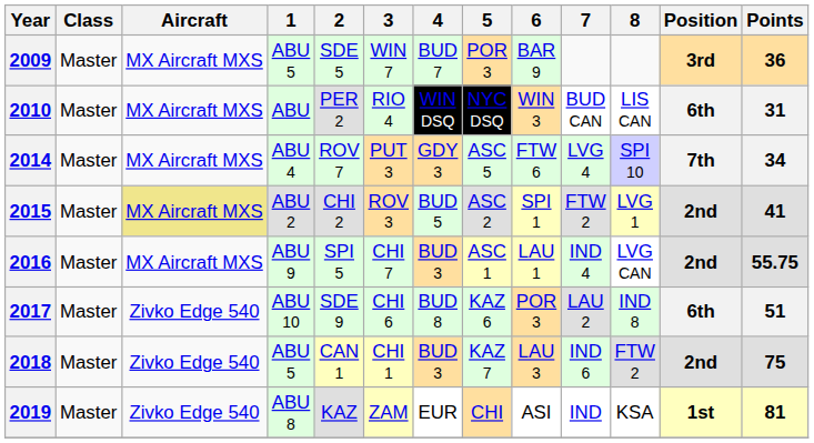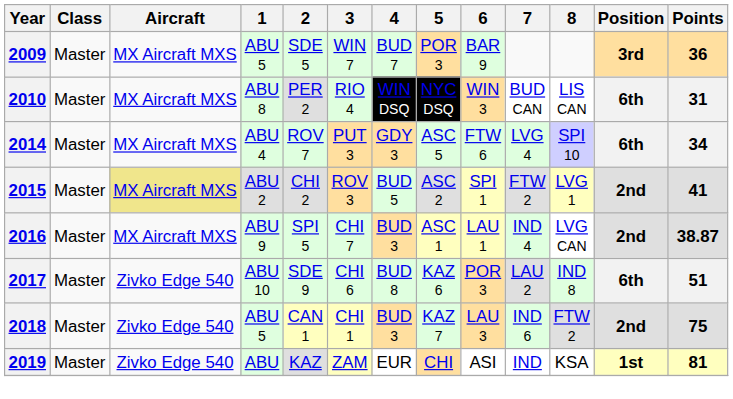2010 | 1: ABU -> ABU 8
2014 | Position: 7th -> 6th
2016 | Points: 55.75 -> 38.87
2019 | 1: ABU 8 -> ABU
